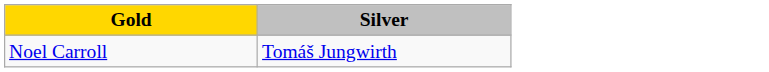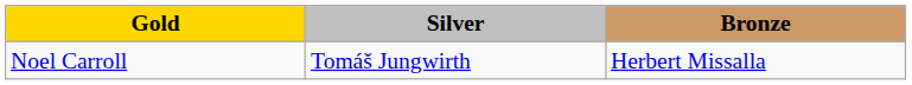+ column: Bronze | Herbert Missalla
